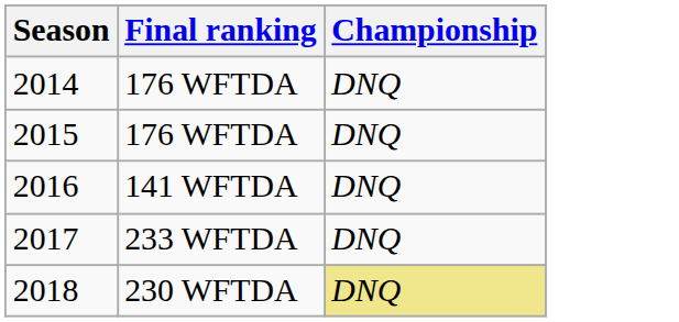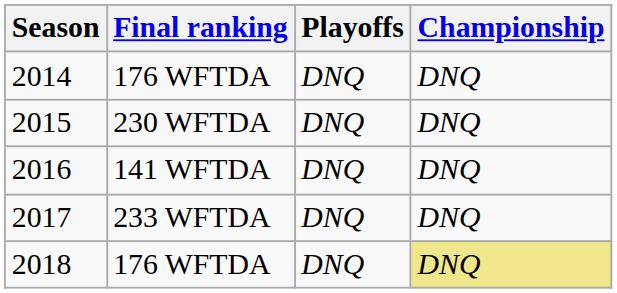+ column: Playoffs | DNQ | DNQ | DNQ | DNQ | DNQ
2015 | Final ranking: 176 WFTDA -> 230 WFTDA
2018 | Final ranking: 230 WFTDA -> 176 WFTDA
